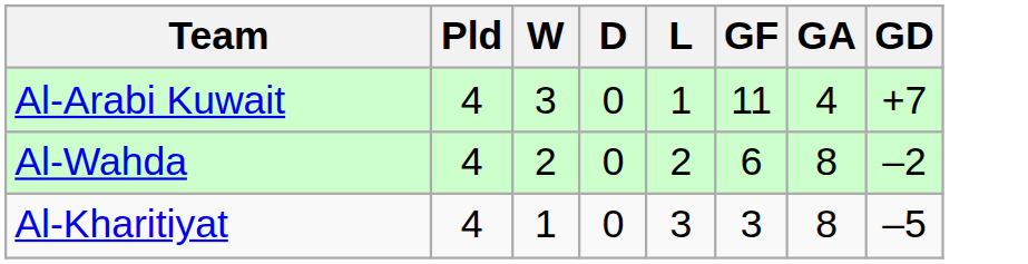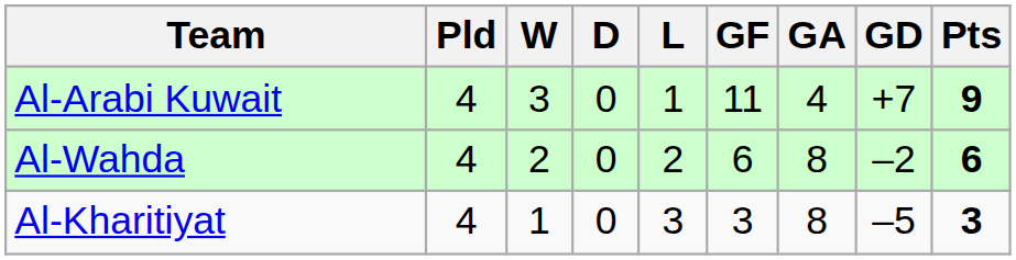+ column: Pts | 9 | 6 | 3
